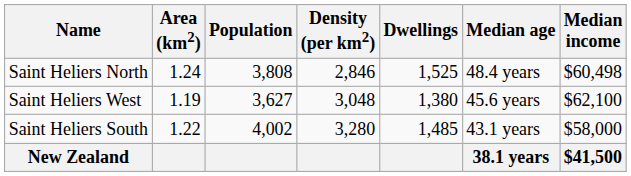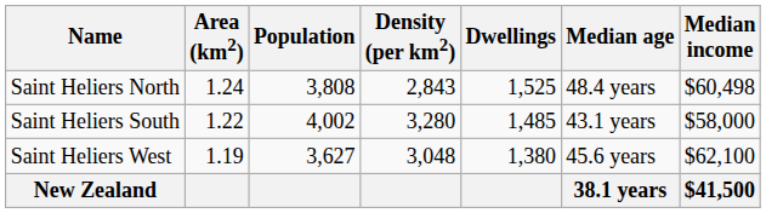Saint Heliers North | Density (per km2): 2,846 -> 2,843
rows swapped: Saint Heliers West <-> Saint Heliers South
